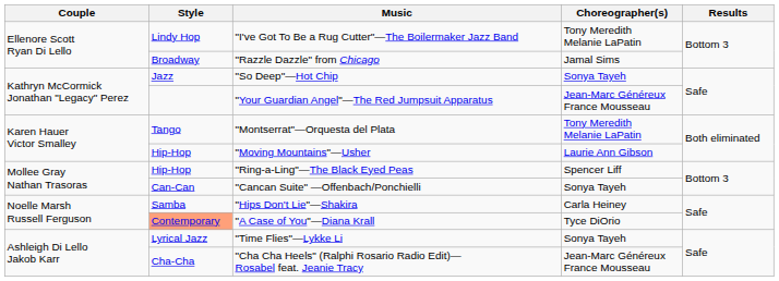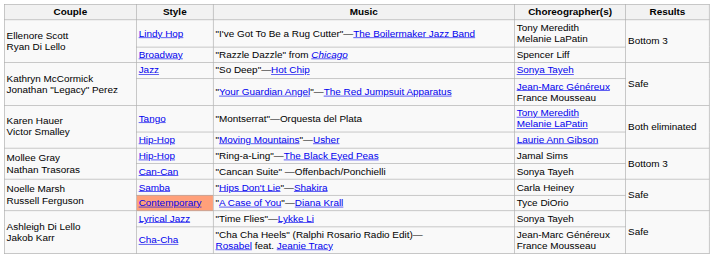"Razzle Dazzle" from Chicago | Choreographer(s): Jamal Sims -> Spencer Liff
"Ring-a-Ling"—The Black Eyed Peas | Choreographer(s): Spencer Liff -> Jamal Sims
